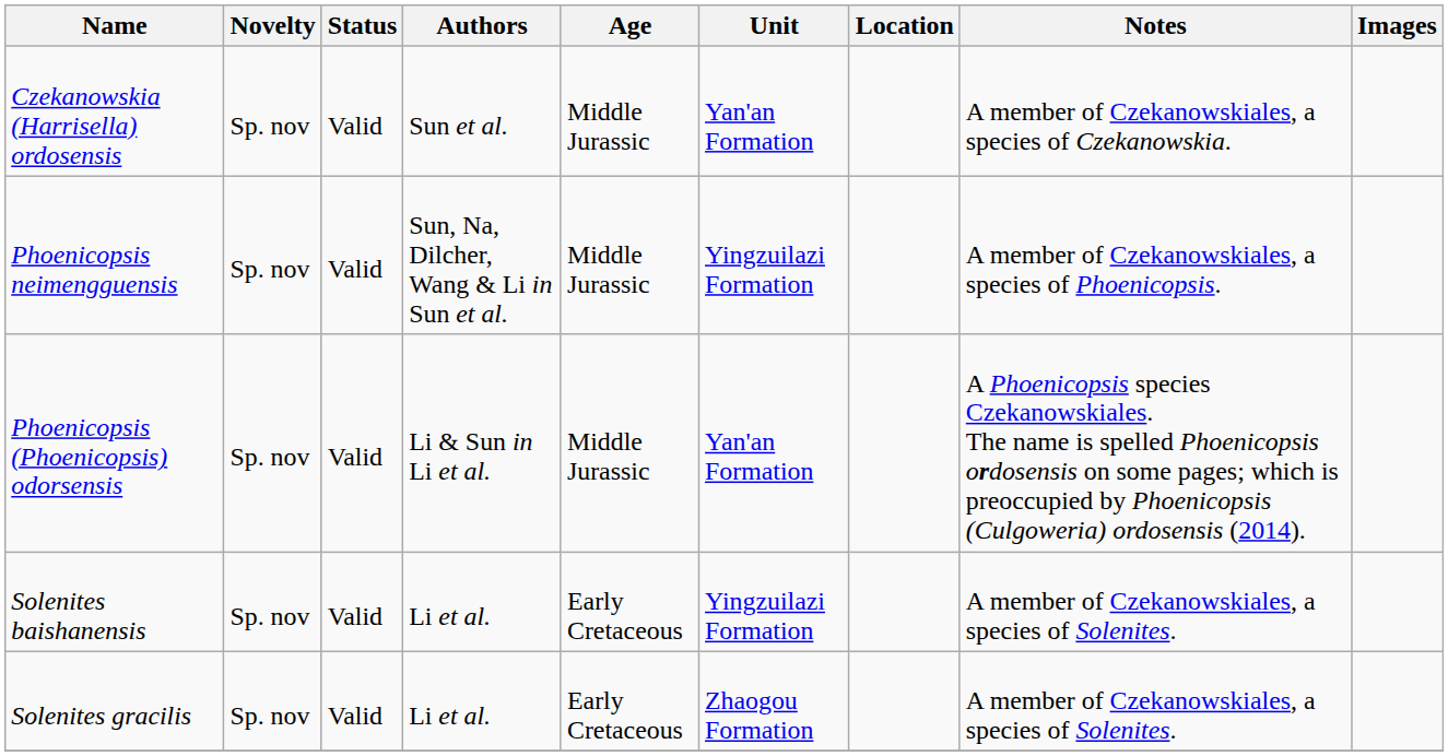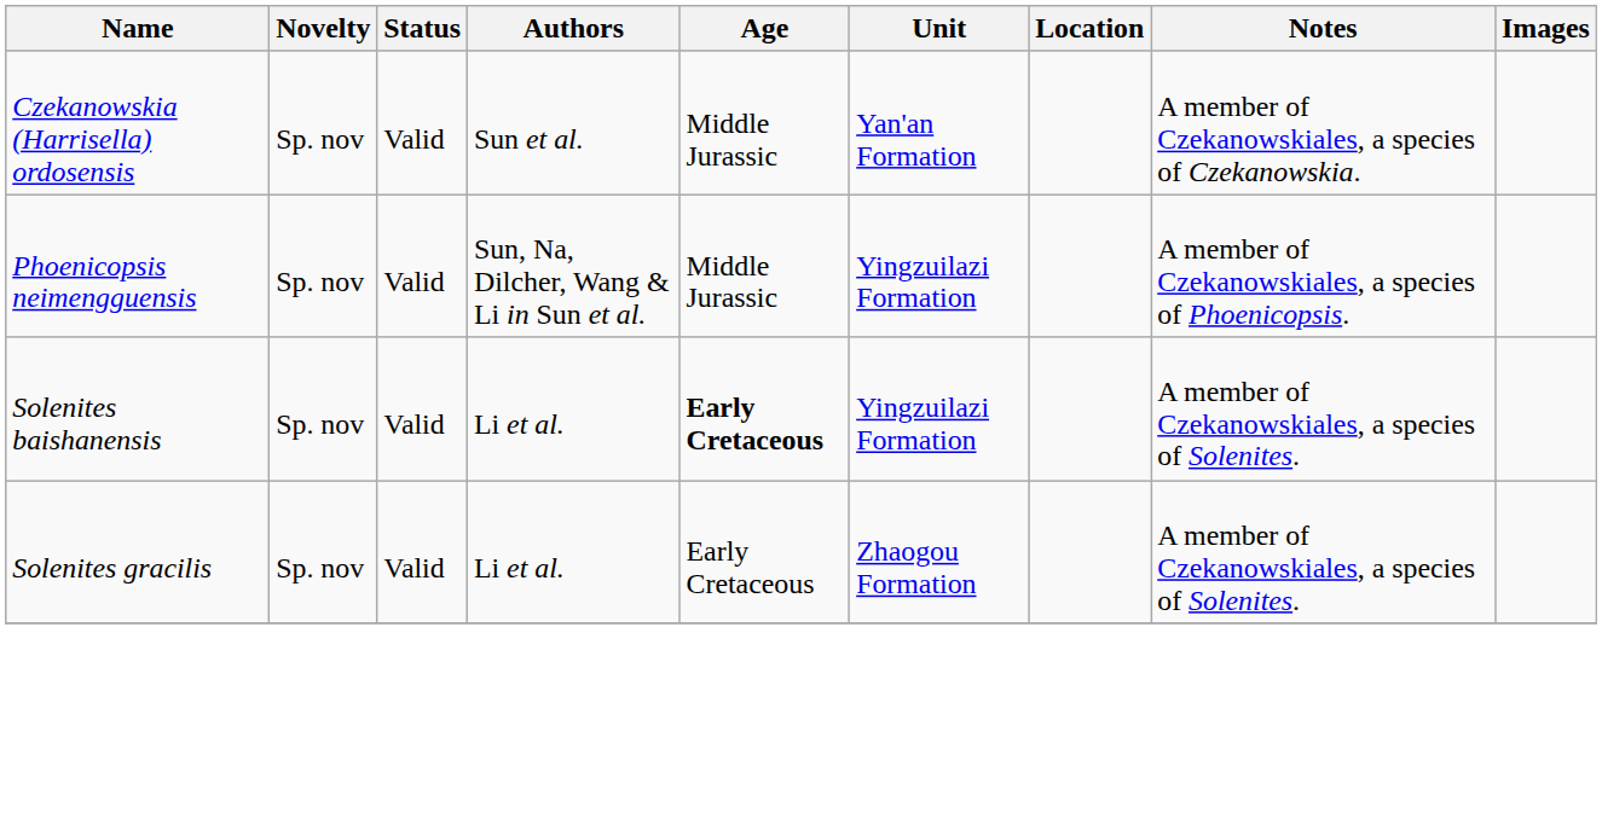- row: Phoenicopsis (Phoenicopsis) odorsensis | Sp. nov | Valid | Li & Sun in Li et al. | Middle Jurassic | Yan'an Formation | A Phoenicopsis species Czekanowskiales. The name is spelled Phoenicopsis ordosensis on some pages; which is preoccupied by Phoenicopsis (Culgoweria) ordosensis (2014).
Solenites baishanensis | Age: normal -> bold
